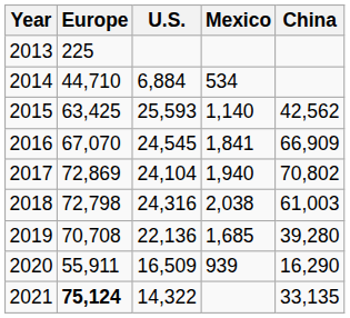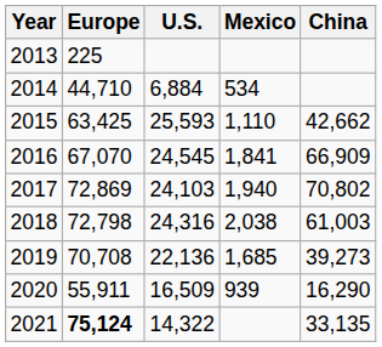2015 | Mexico: 1,140 -> 1,110
2015 | China: 42,562 -> 42,662
2017 | U.S.: 24,104 -> 24,103
2019 | China: 39,280 -> 39,273
